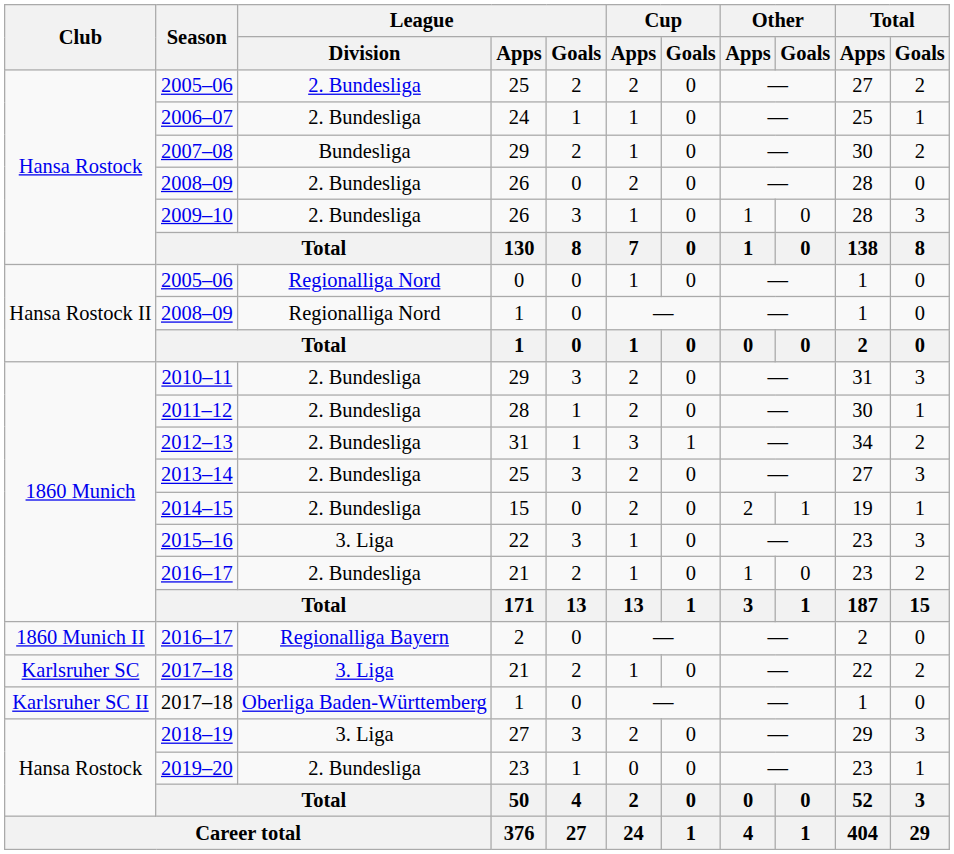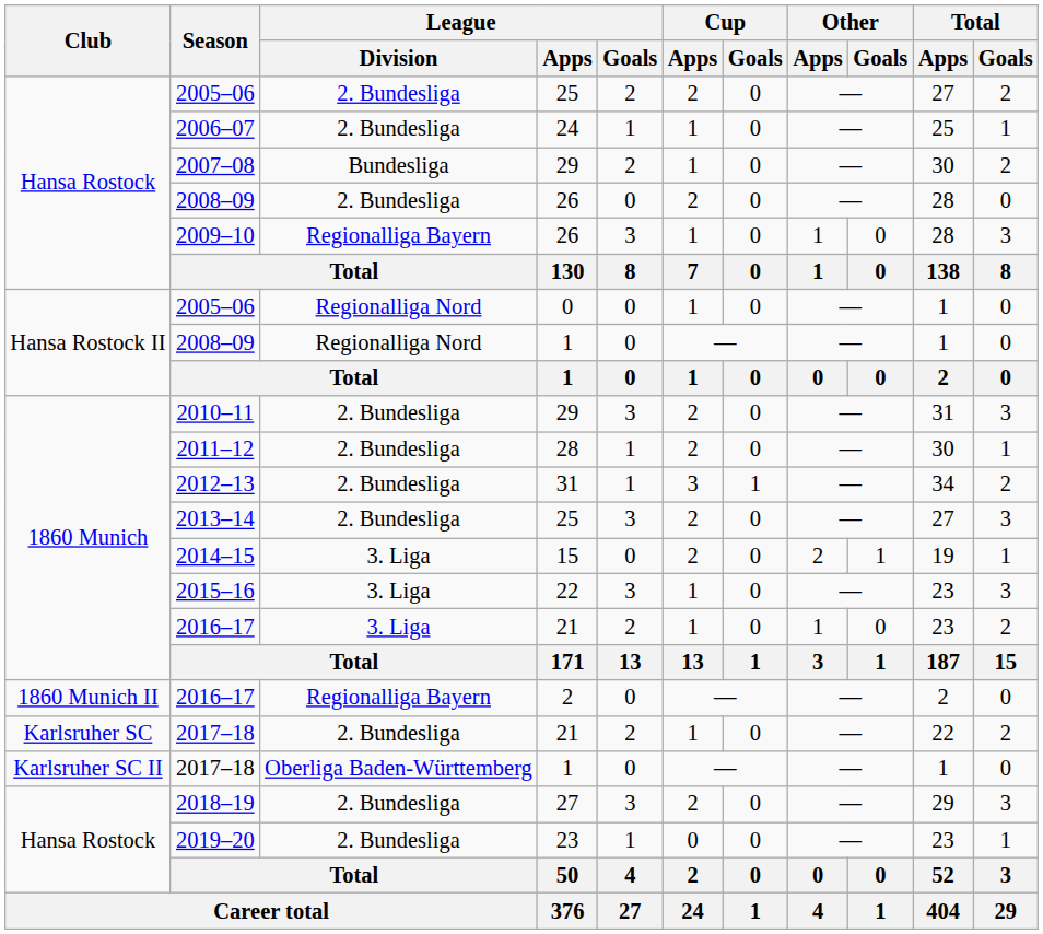2009–10 | League / Division: 2. Bundesliga -> Regionalliga Bayern
2014–15 | League / Division: 2. Bundesliga -> 3. Liga
2016–17 / 21 | League / Division: 2. Bundesliga -> 3. Liga
2017–18 / 21 | League / Division: 3. Liga -> 2. Bundesliga
2018–19 | League / Division: 3. Liga -> 2. Bundesliga
